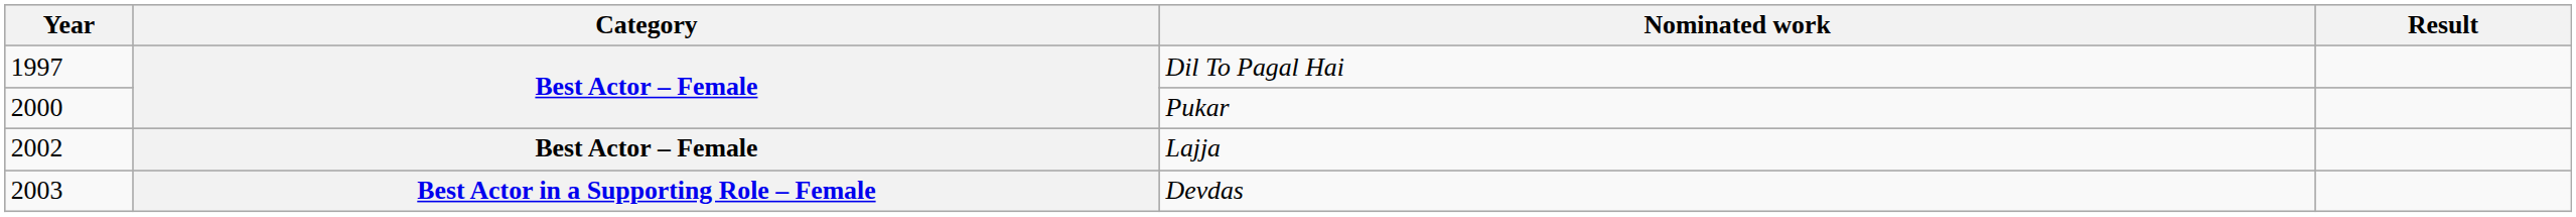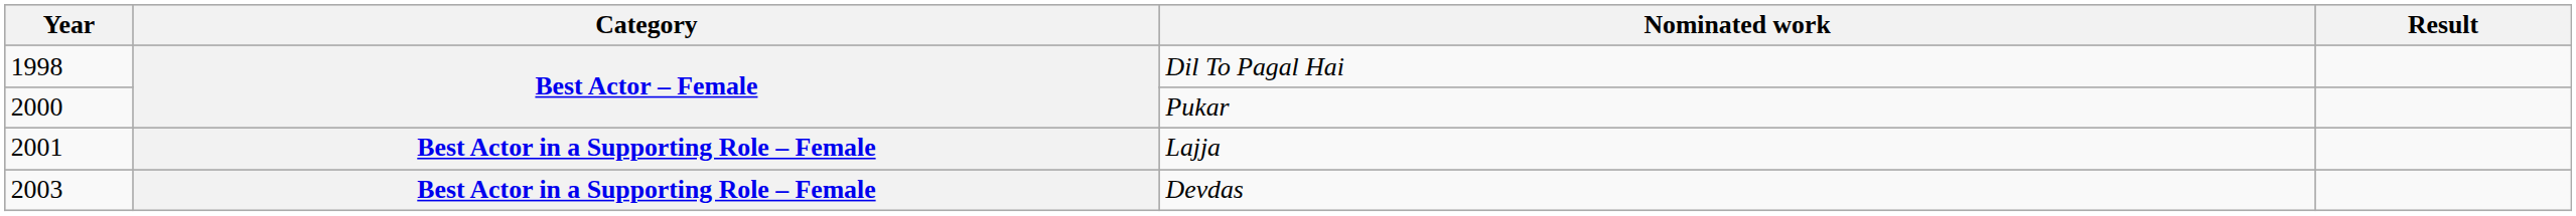Dil To Pagal Hai | Year: 1997 -> 1998
Lajja | Year: 2002 -> 2001
Lajja | Category: Best Actor – Female -> Best Actor in a Supporting Role – Female
